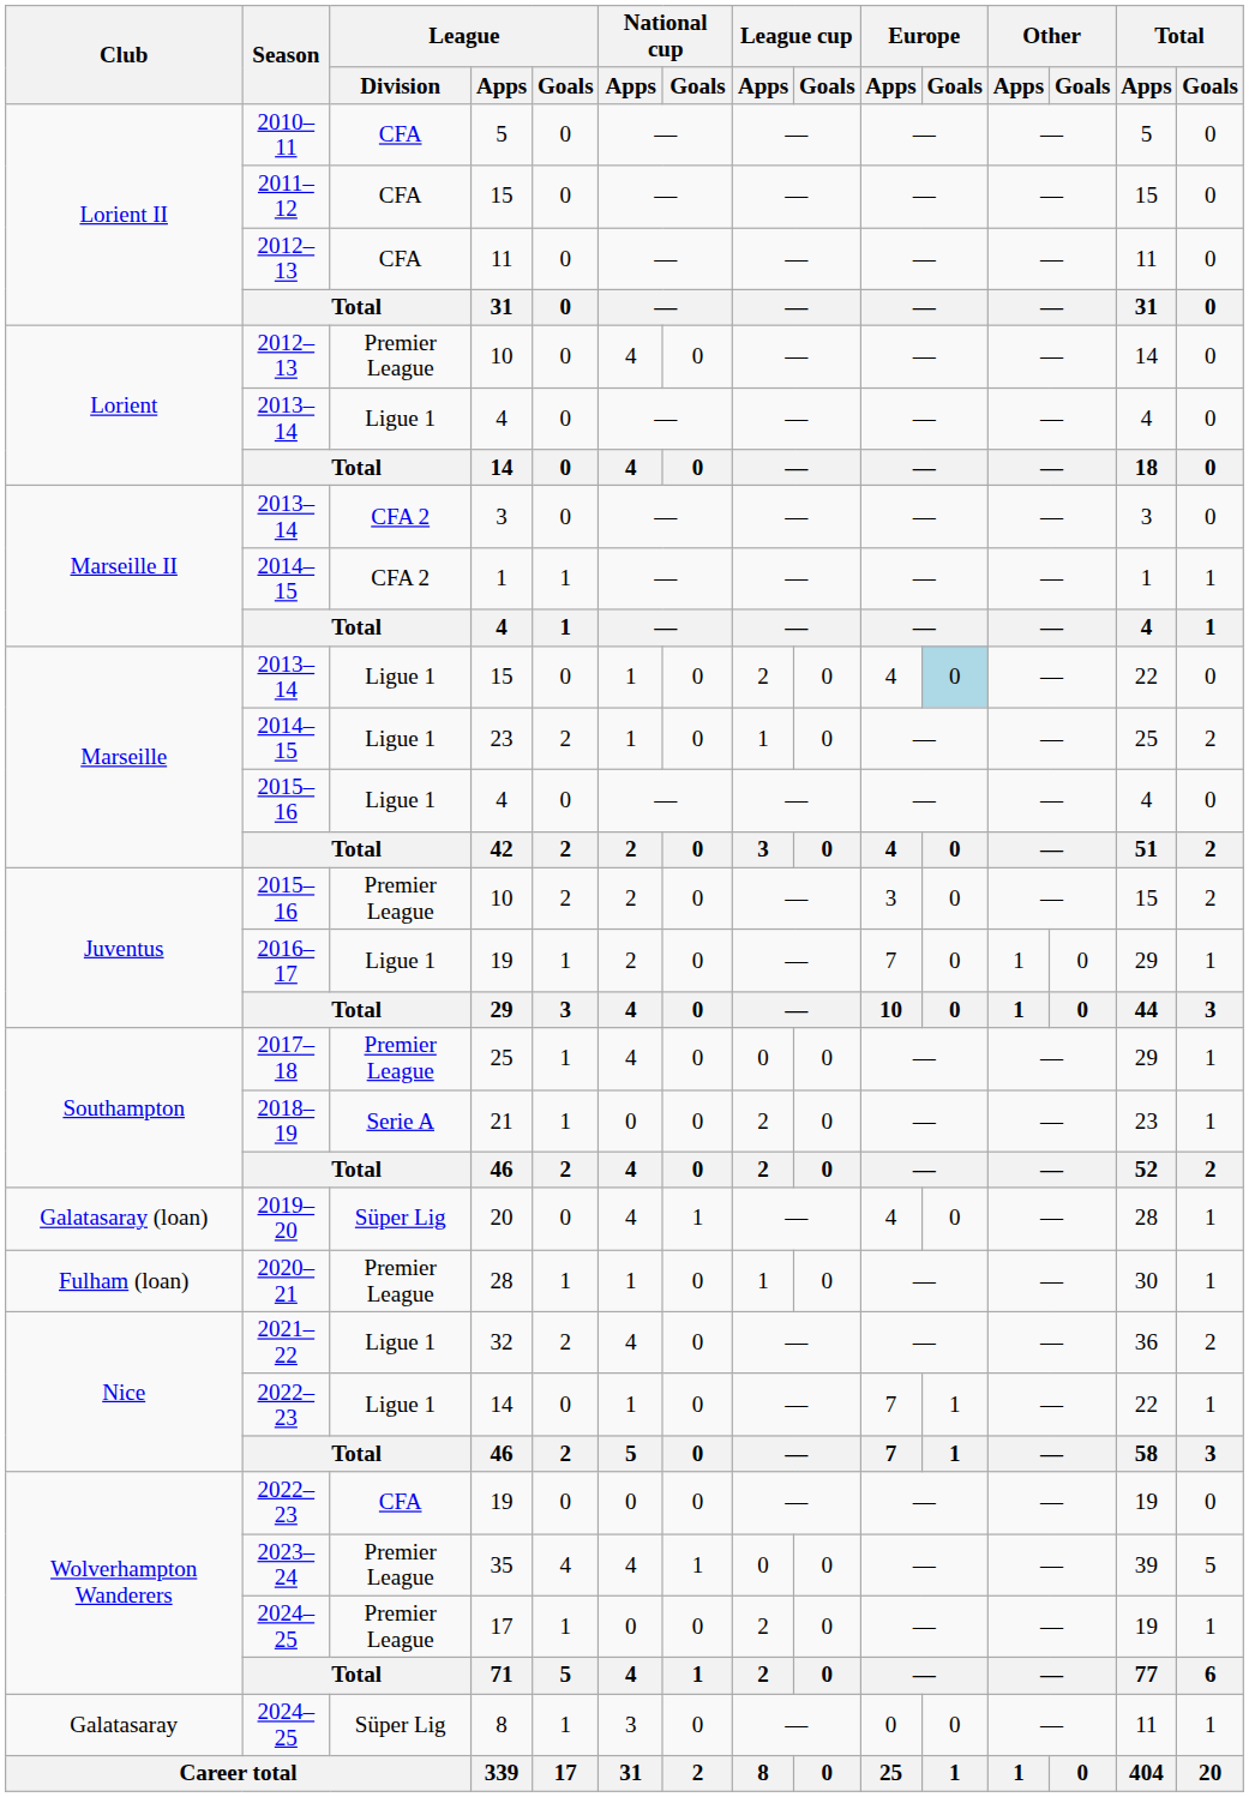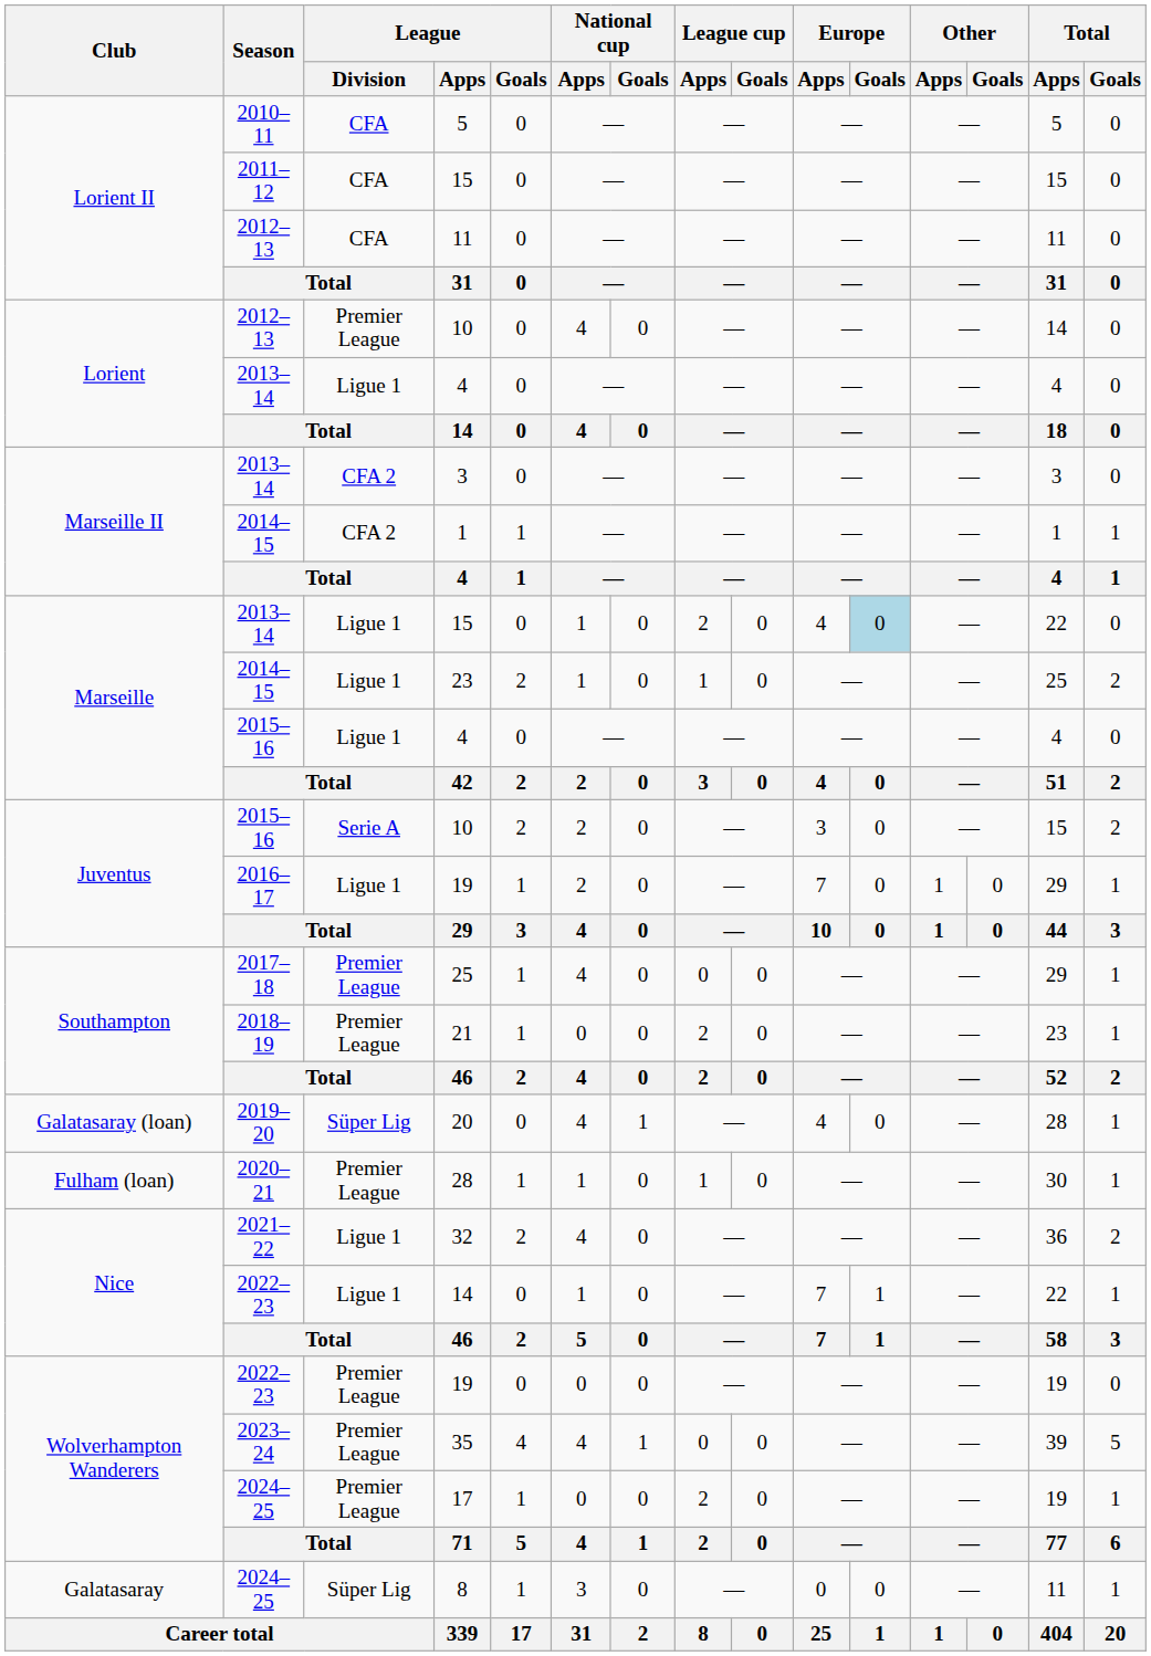2015–16 / 10 | League / Division: Premier League -> Serie A
21 | League / Division: Serie A -> Premier League
2022–23 / 19 | League / Division: CFA -> Premier League
